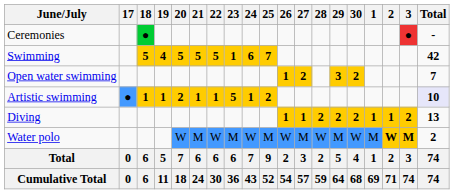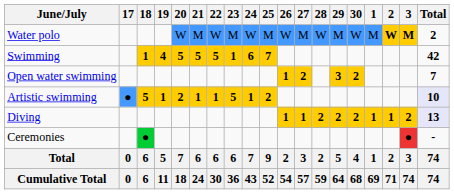rows swapped: Ceremonies <-> Water polo
Swimming | 18: 5 -> 1
Artistic swimming | 18: 1 -> 5
Diving | Total: no background -> lavender background
